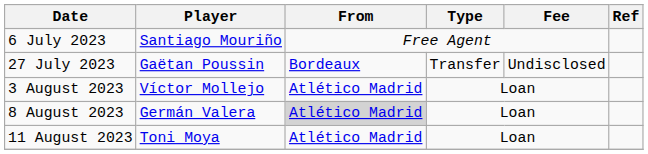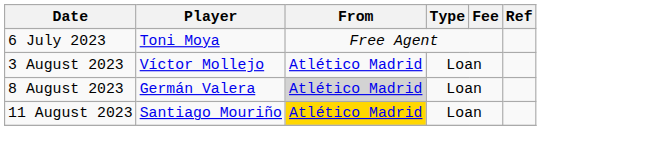6 July 2023 | Player: Santiago Mouriño -> Toni Moya
- row: 27 July 2023 | Gaëtan Poussin | Bordeaux | Transfer | Undisclosed
11 August 2023 | Player: Toni Moya -> Santiago Mouriño
11 August 2023 | From: no background -> gold background
